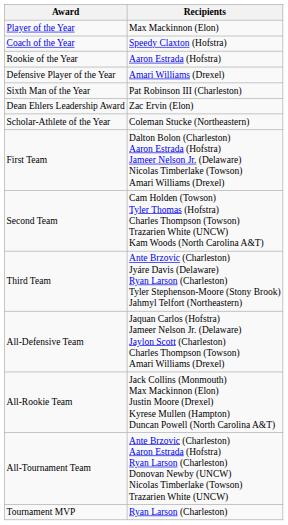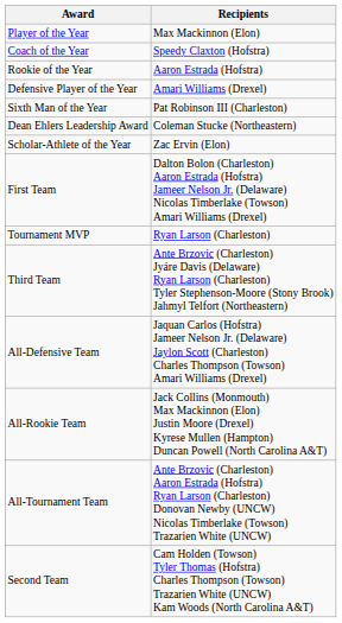Dean Ehlers Leadership Award | Recipients: Zac Ervin (Elon) -> Coleman Stucke (Northeastern)
Scholar-Athlete of the Year | Recipients: Coleman Stucke (Northeastern) -> Zac Ervin (Elon)
rows swapped: Second Team <-> Tournament MVP
